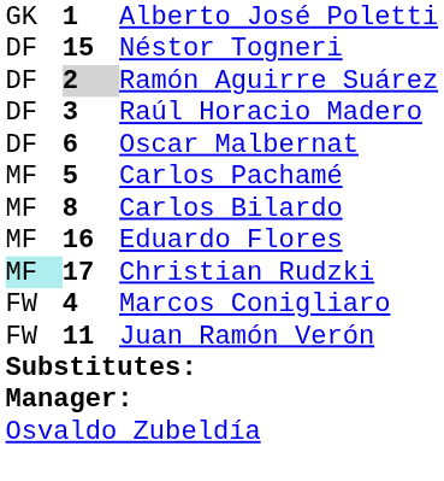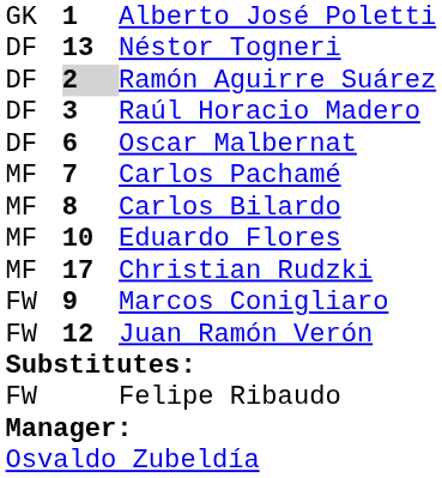Néstor Togneri | column 2: 15 -> 13
Carlos Pachamé | column 2: 5 -> 7
Eduardo Flores | column 2: 16 -> 10
Christian Rudzki | column 1: paleturquoise background -> no background
Marcos Conigliaro | column 2: 4 -> 9
Juan Ramón Verón | column 2: 11 -> 12
+ row: FW | Felipe Ribaudo
